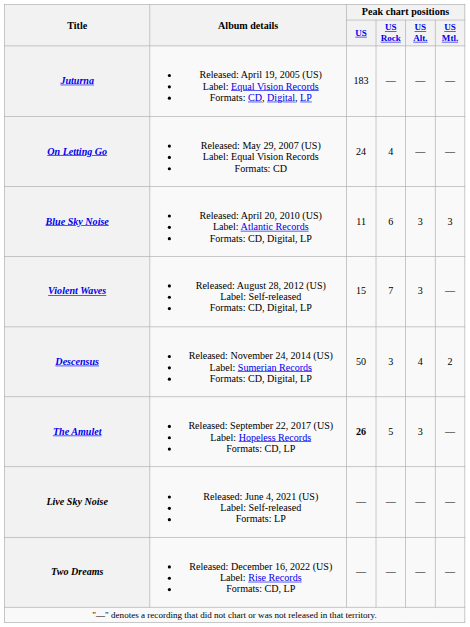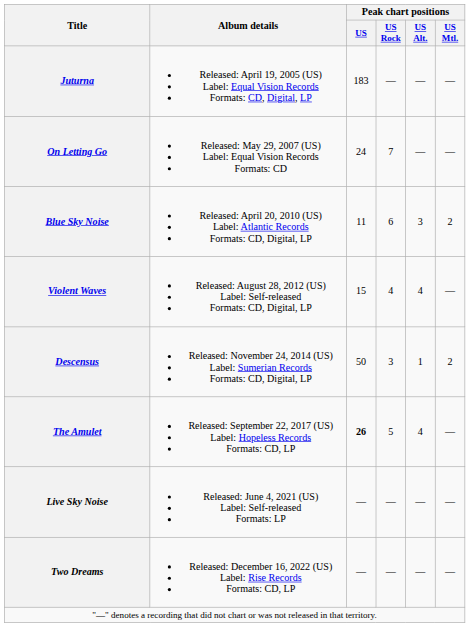On Letting Go | Peak chart positions / US Rock: 4 -> 7
Blue Sky Noise | Peak chart positions / US Mtl.: 3 -> 2
Violent Waves | Peak chart positions / US Rock: 7 -> 4
Violent Waves | Peak chart positions / US Alt.: 3 -> 4
Descensus | Peak chart positions / US Alt.: 4 -> 1
The Amulet | Peak chart positions / US Alt.: 3 -> 4
